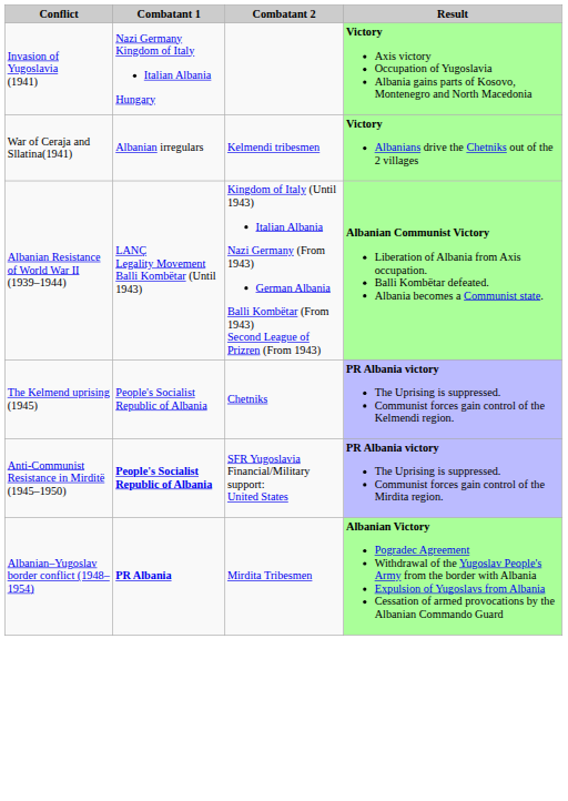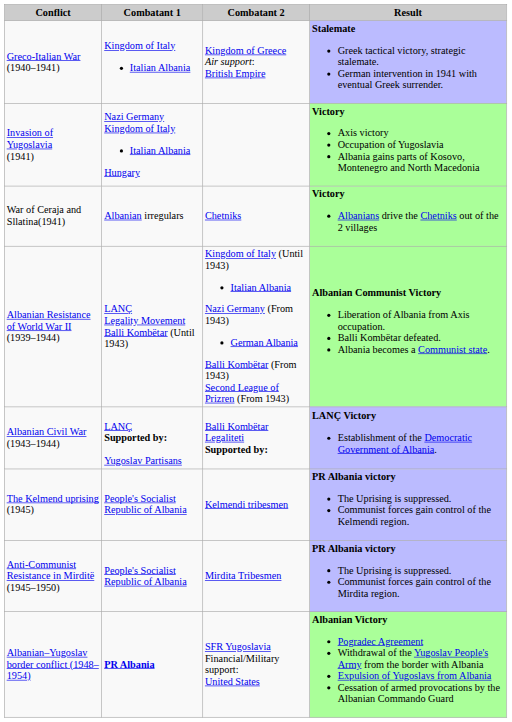+ row: Greco-Italian War (1940–1941) | Kingdom of Italy Italian Albania | Kingdom of Greece Air support: British Empire | Stalemate Greek tactical victory, strategic stalemate. German intervention in 1941 with eventual Greek surrender.
War of Ceraja and Sllatina(1941) | Combatant 2: Kelmendi tribesmen -> Chetniks
+ row: Albanian Civil War (1943–1944) | LANÇ Supported by: Yugoslav Partisans | Balli Kombëtar Legaliteti Supported by: | LANÇ Victory Establishment of the Democratic Government of Albania.
The Kelmend uprising (1945) | Combatant 2: Chetniks -> Kelmendi tribesmen
Anti-Communist Resistance in Mirditë (1945–1950) | Combatant 1: bold -> normal
Anti-Communist Resistance in Mirditë (1945–1950) | Combatant 2: SFR Yugoslavia Financial/Military support: United States -> Mirdita Tribesmen
Albanian–Yugoslav border conflict (1948–1954) | Combatant 2: Mirdita Tribesmen -> SFR Yugoslavia Financial/Military support: United States
